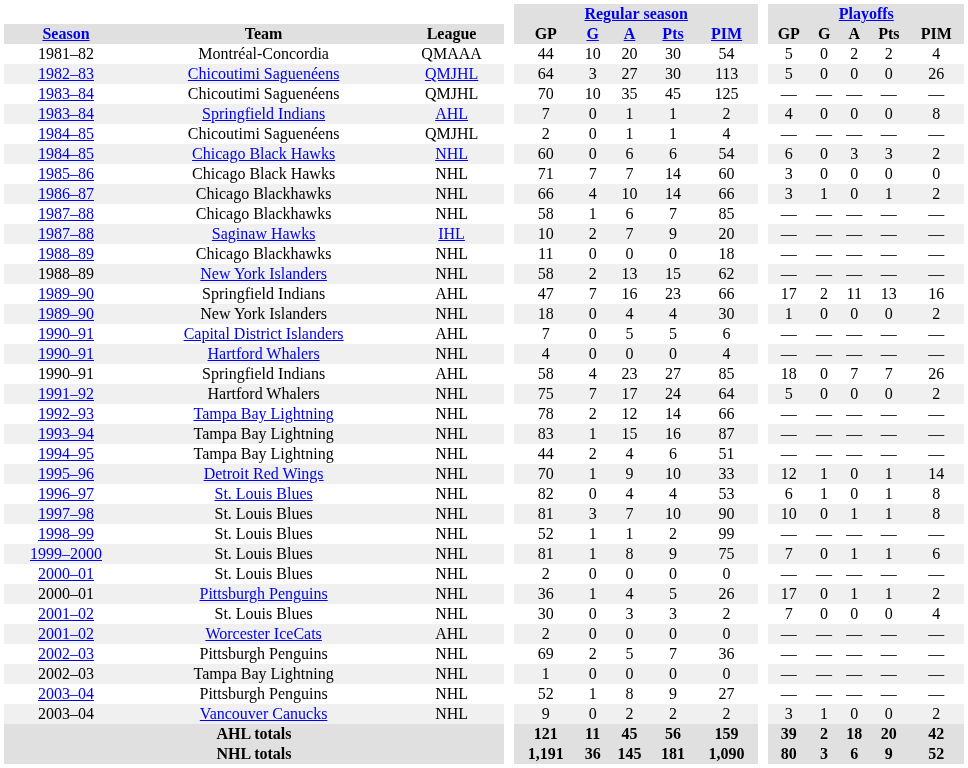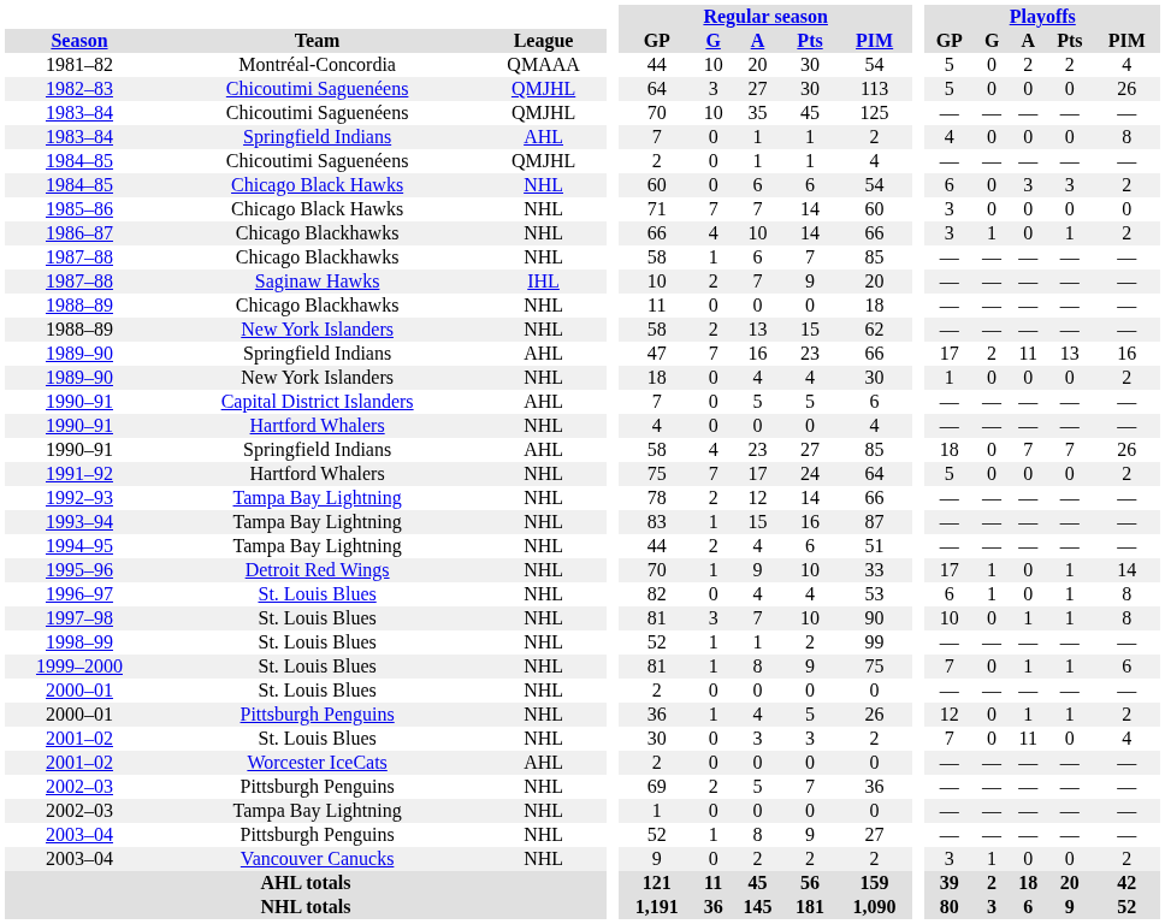1995–96 | Playoffs / GP: 12 -> 17
2000–01 / Pittsburgh Penguins | Playoffs / GP: 17 -> 12
2001–02 / St. Louis Blues | Playoffs / A: 0 -> 11
